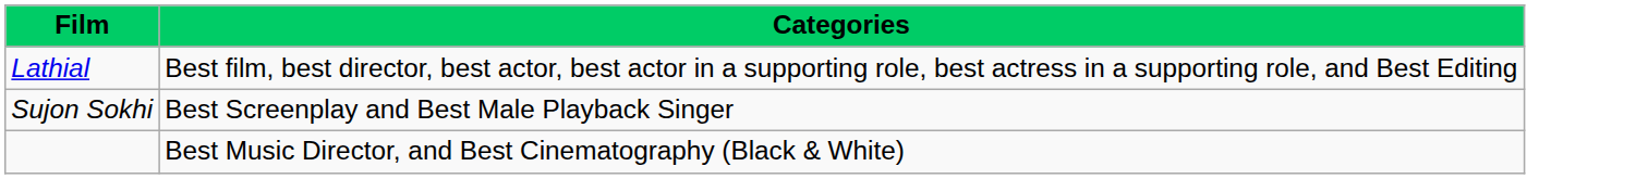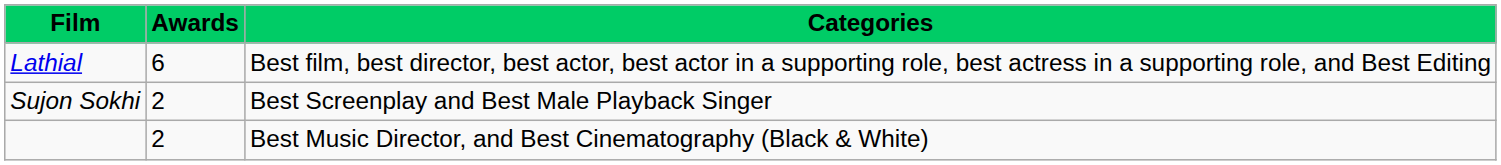+ column: Awards | 6 | 2 | 2
